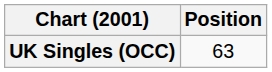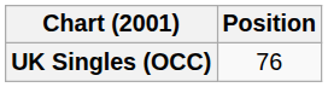UK Singles (OCC) | Position: 63 -> 76
